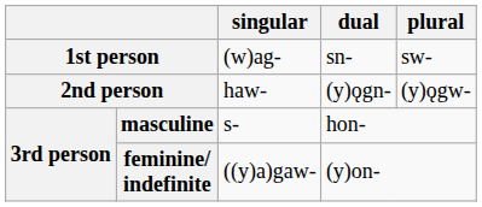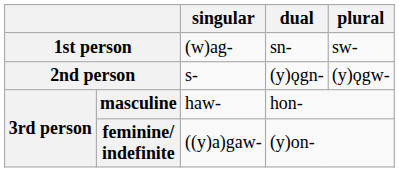2nd person | singular: haw- -> s-
masculine | singular: s- -> haw-
